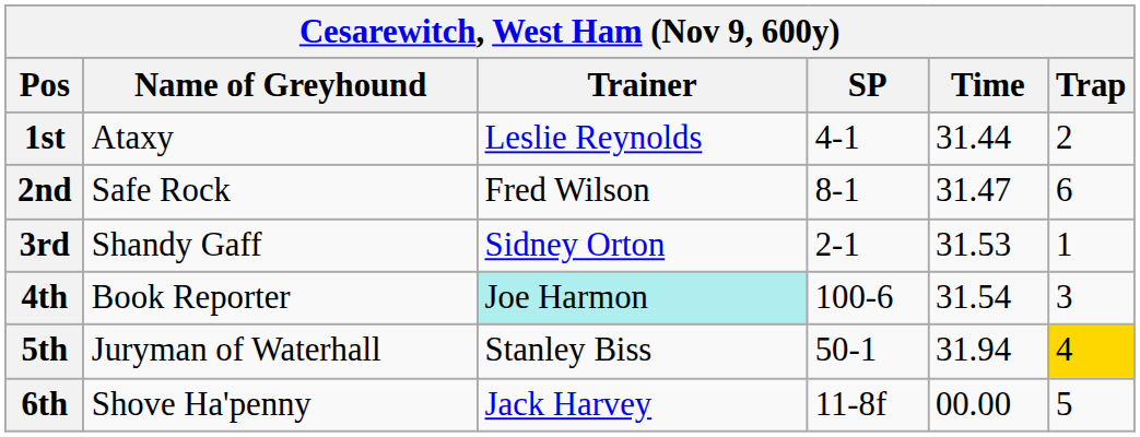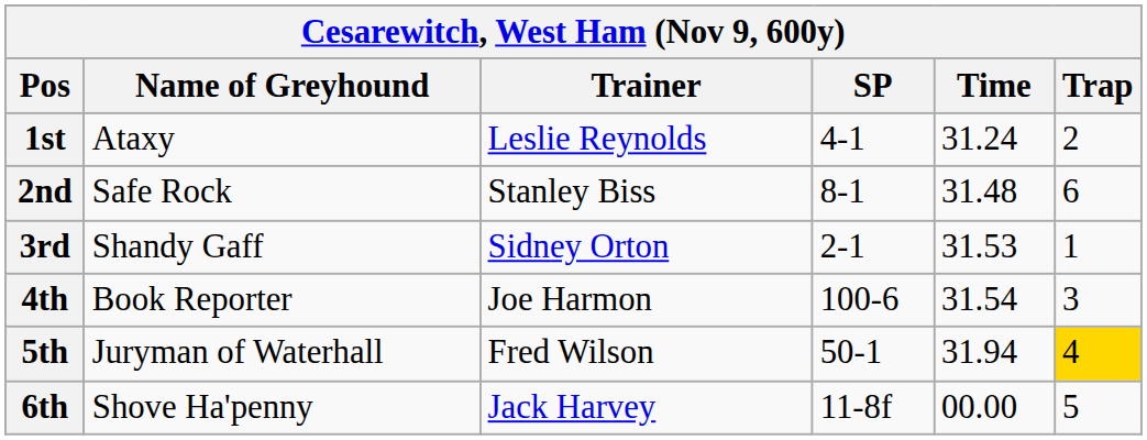1st | Time: 31.44 -> 31.24
2nd | Trainer: Fred Wilson -> Stanley Biss
2nd | Time: 31.47 -> 31.48
4th | Trainer: paleturquoise background -> no background
5th | Trainer: Stanley Biss -> Fred Wilson
